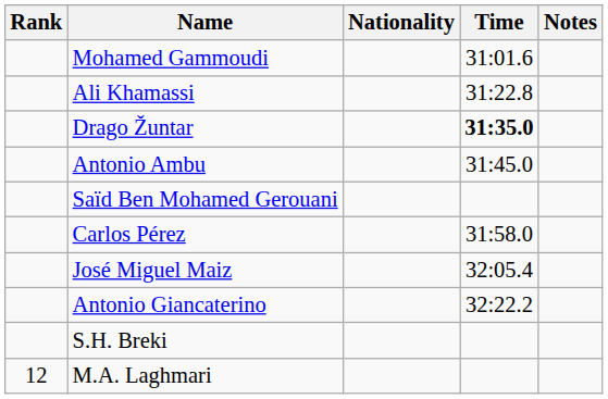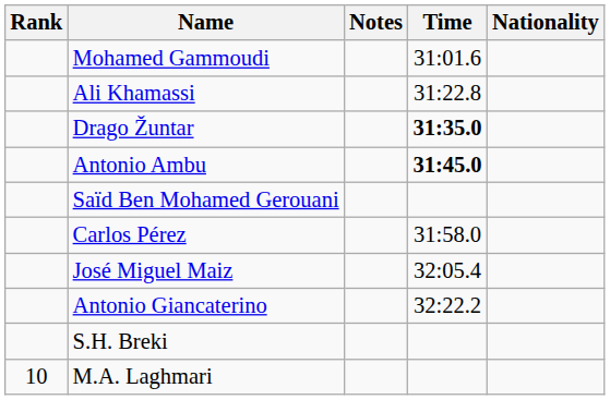columns swapped: Nationality <-> Notes
Antonio Ambu | Time: normal -> bold
M.A. Laghmari | Rank: 12 -> 10
